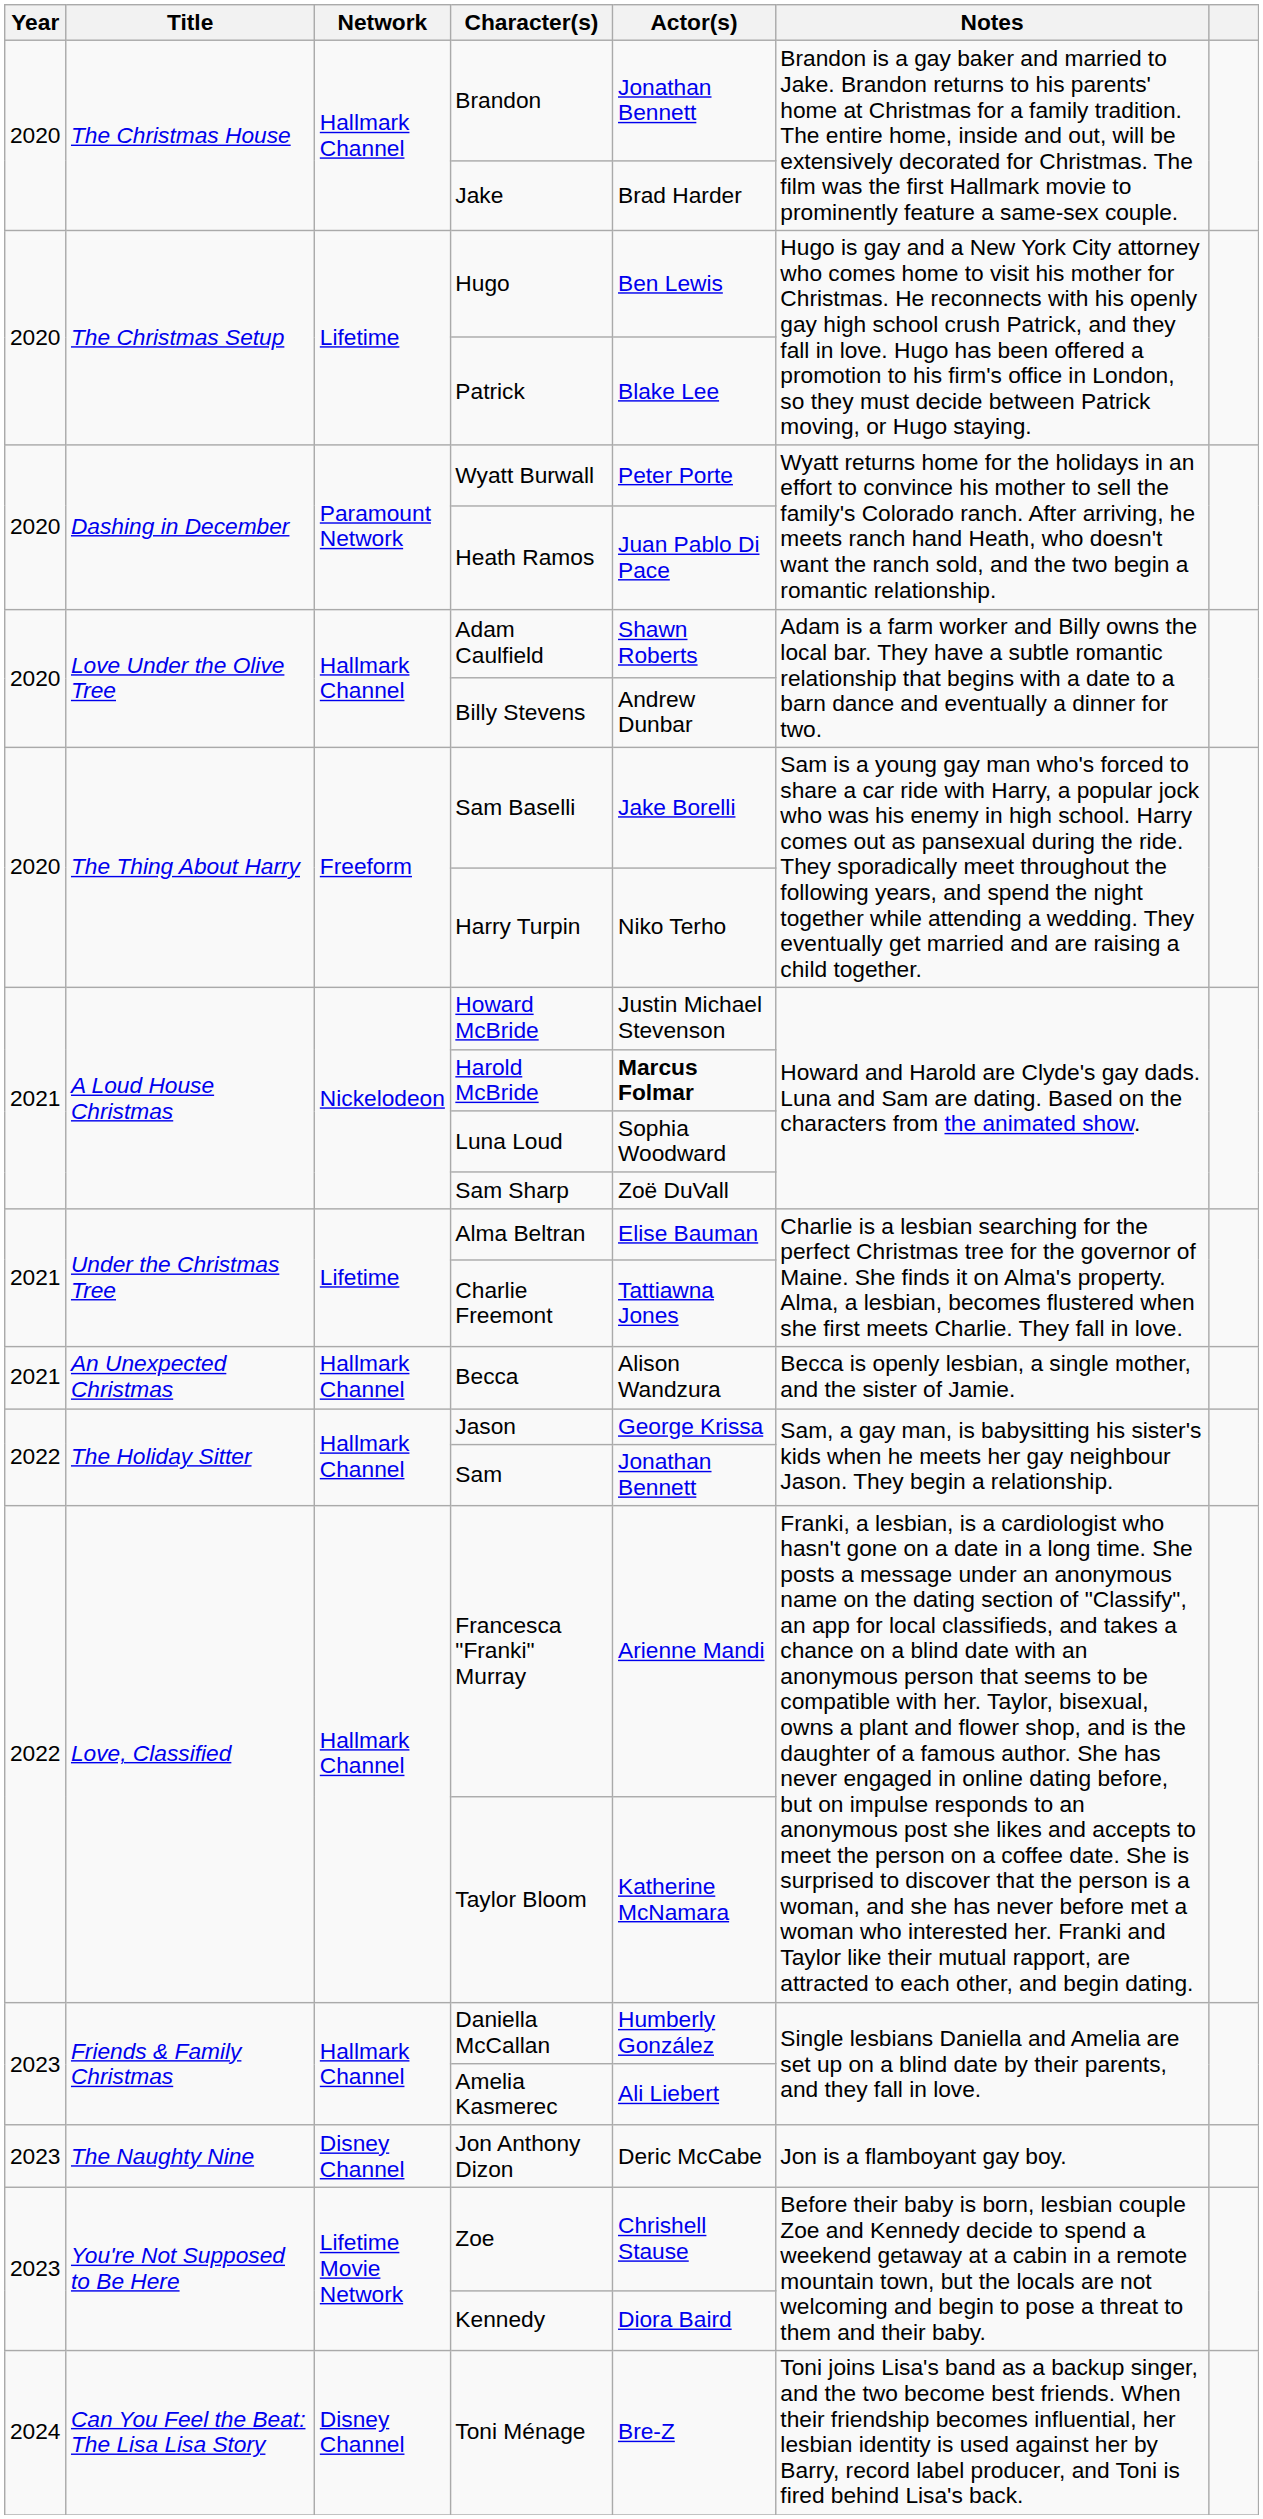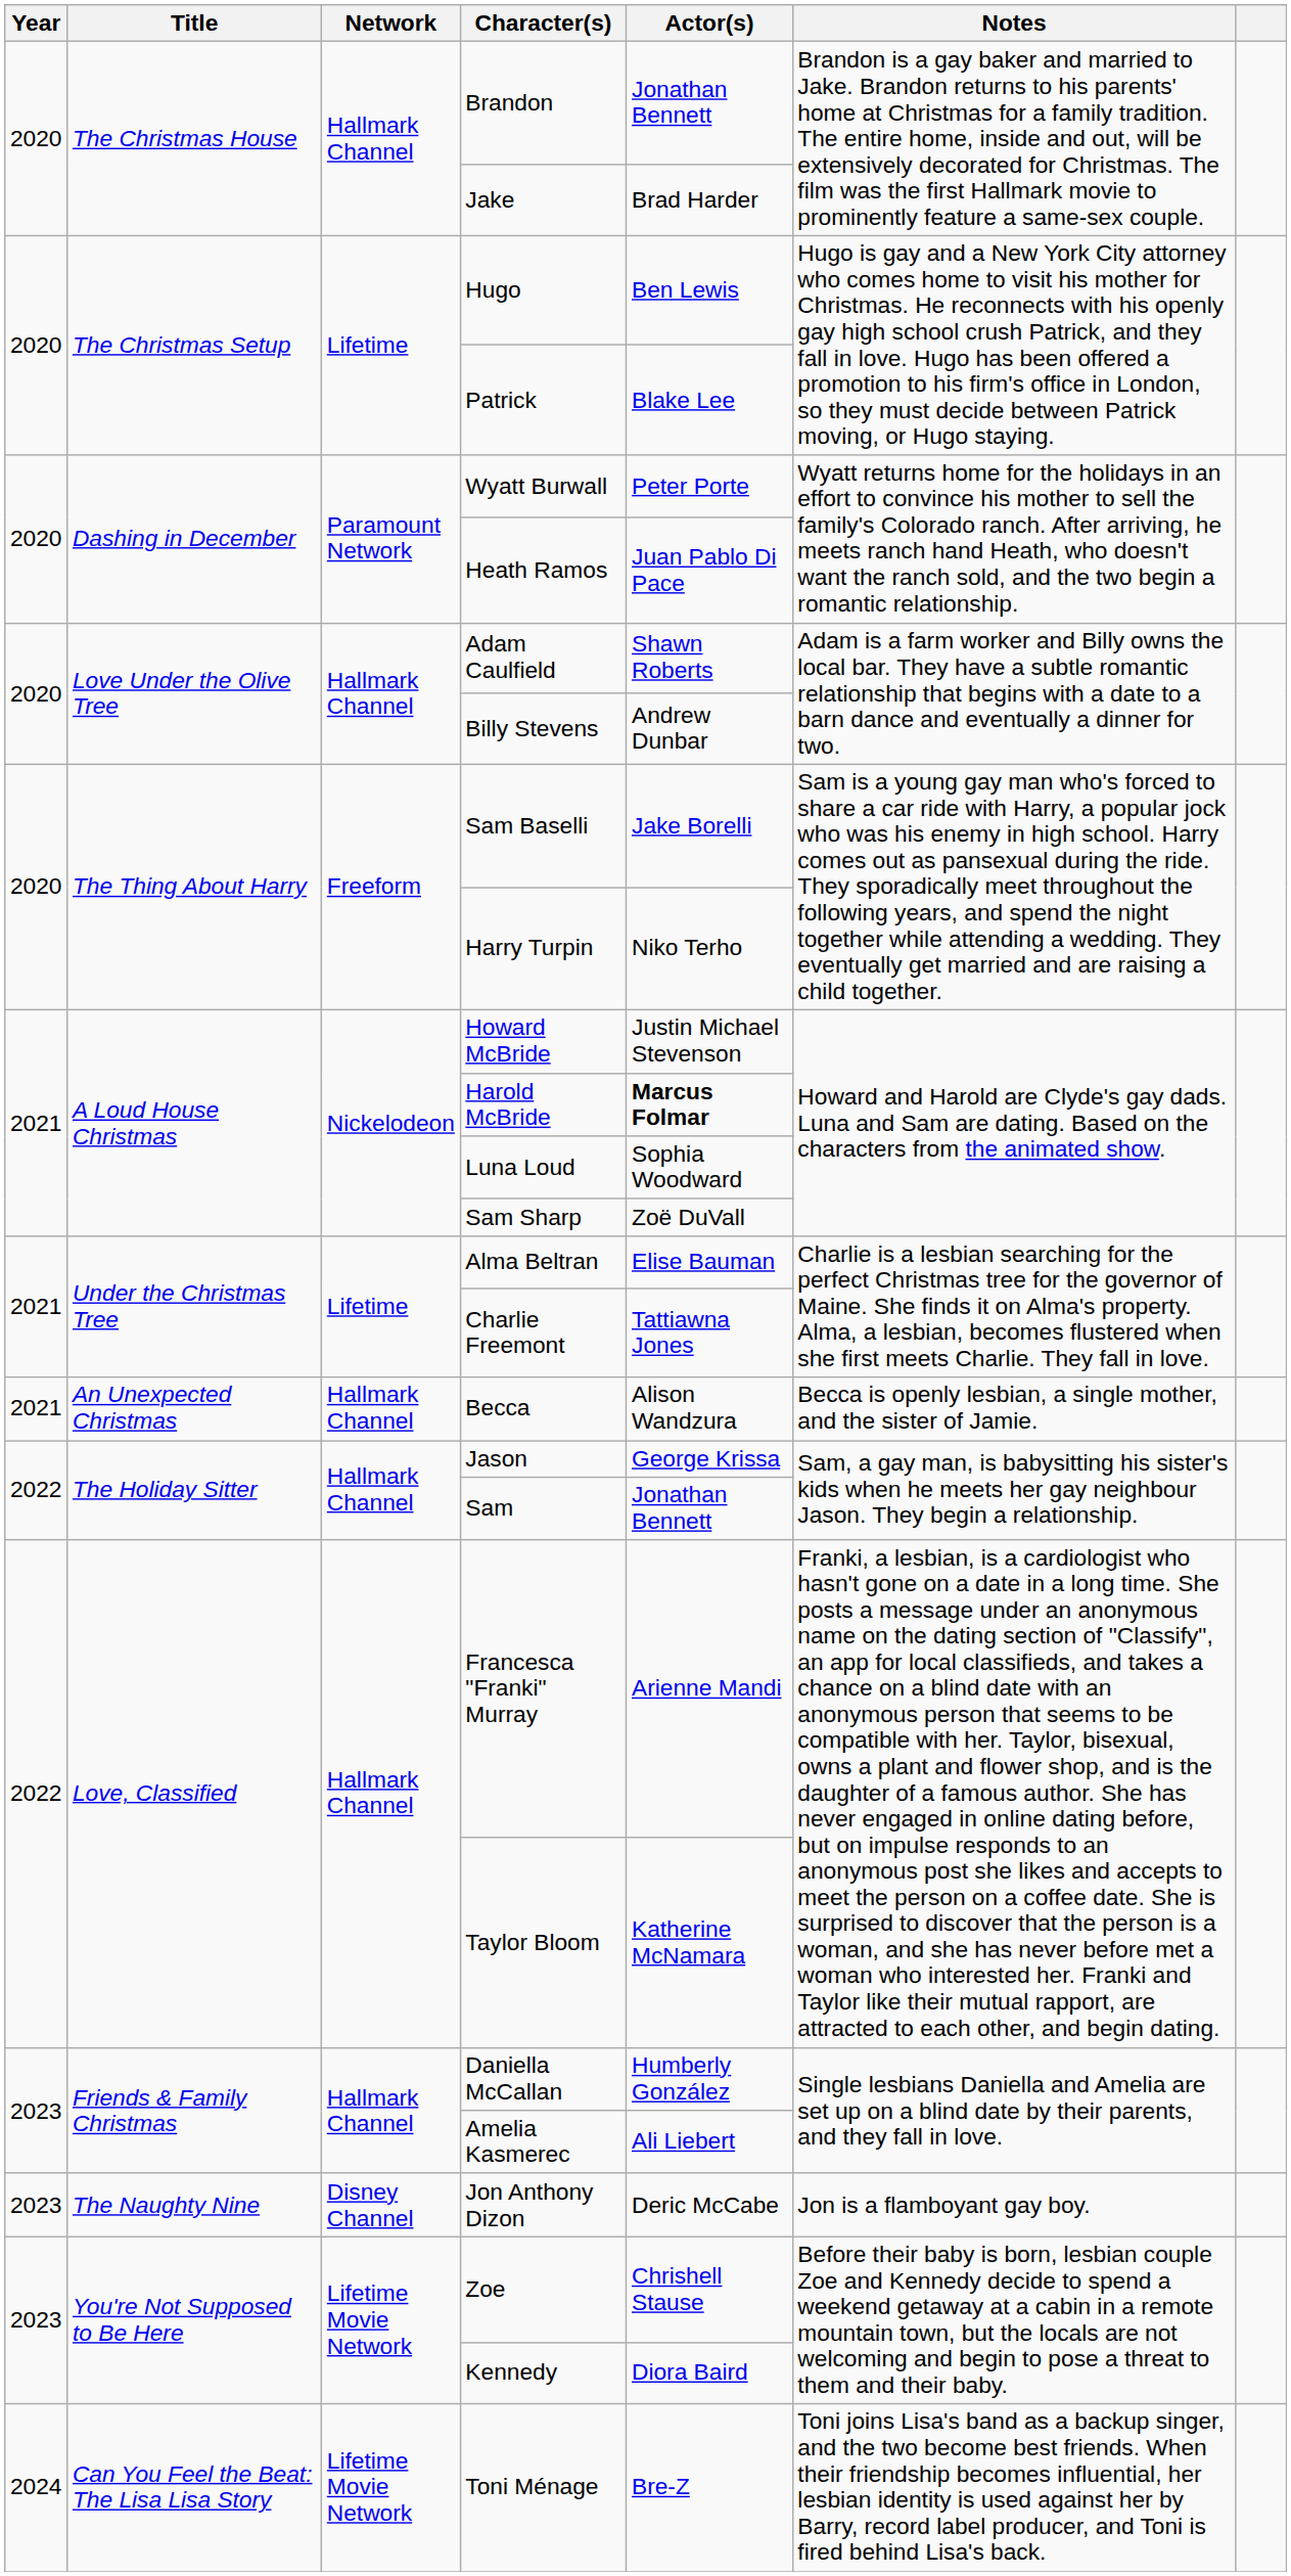Toni Ménage | Network: Disney Channel -> Lifetime Movie Network
